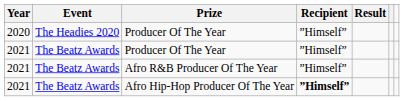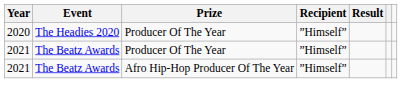- row: 2021 | The Beatz Awards | Afro R&B Producer Of The Year | ”Himself”
Afro Hip-Hop Producer Of The Year | Recipient: bold -> normal
